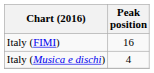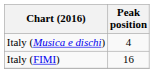rows swapped: Italy (FIMI) <-> Italy (Musica e dischi)
